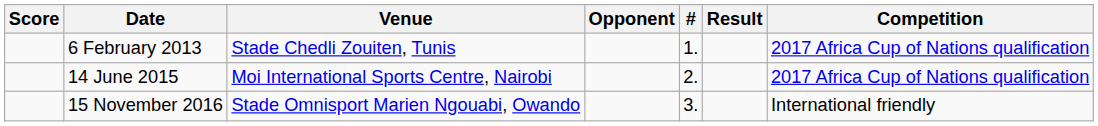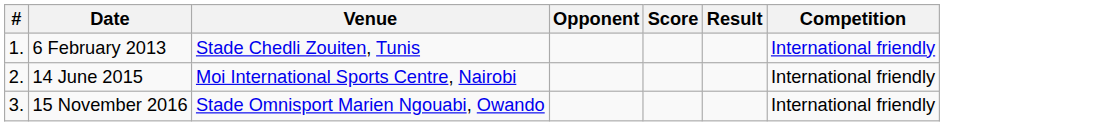columns swapped: # <-> Score
6 February 2013 | Competition: 2017 Africa Cup of Nations qualification -> International friendly
14 June 2015 | Competition: 2017 Africa Cup of Nations qualification -> International friendly
